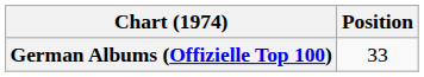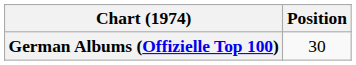German Albums (Offizielle Top 100) | Position: 33 -> 30
